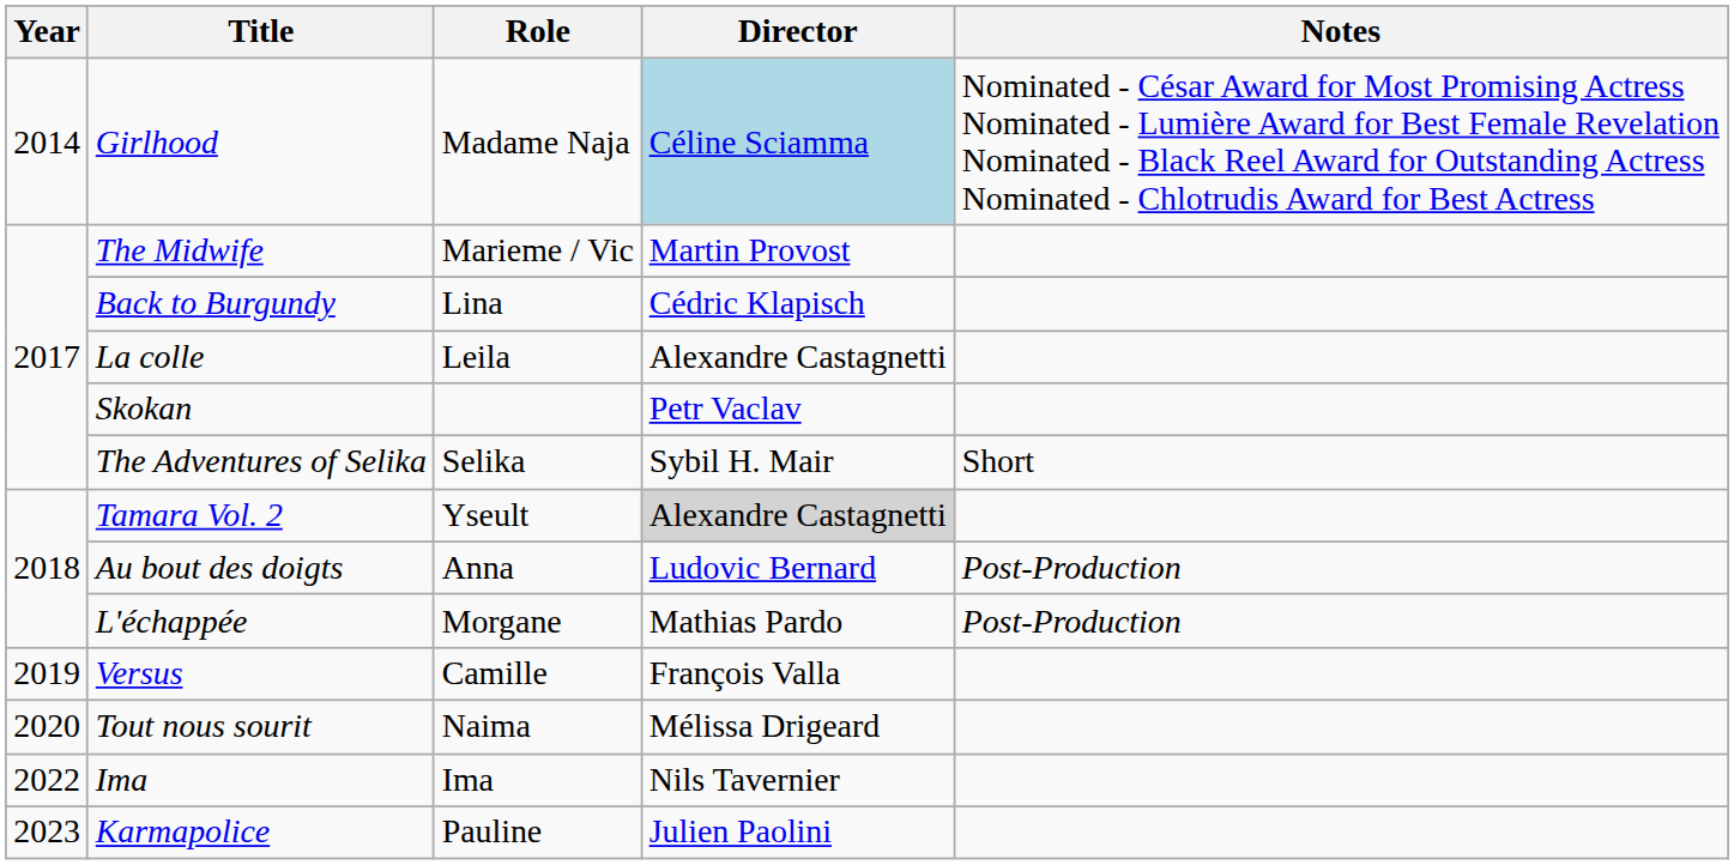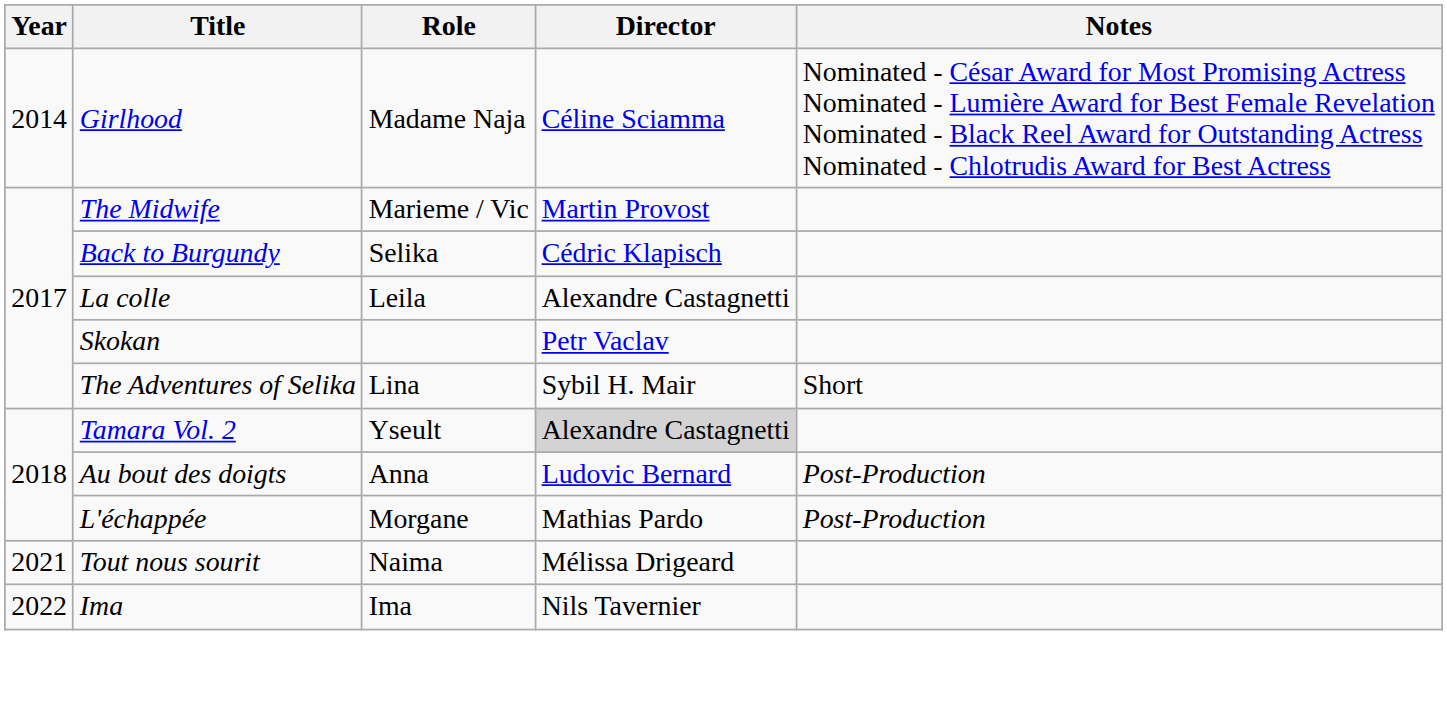Girlhood | Director: lightblue background -> no background
Back to Burgundy | Role: Lina -> Selika
The Adventures of Selika | Role: Selika -> Lina
- row: 2019 | Versus | Camille | François Valla
Tout nous sourit | Year: 2020 -> 2021
- row: 2023 | Karmapolice | Pauline | Julien Paolini
